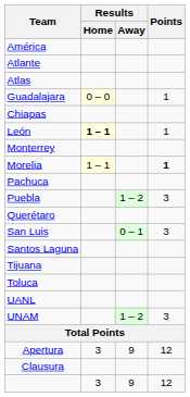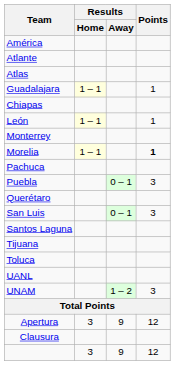Guadalajara | Results / Home: 0 – 0 -> 1 – 1
León | Results / Home: bold -> normal
Puebla | Results / Away: 1 – 2 -> 0 – 1
